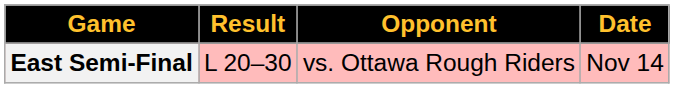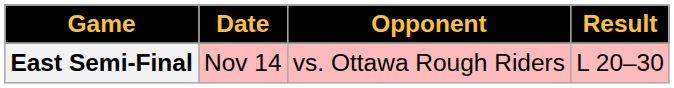columns swapped: Date <-> Result
